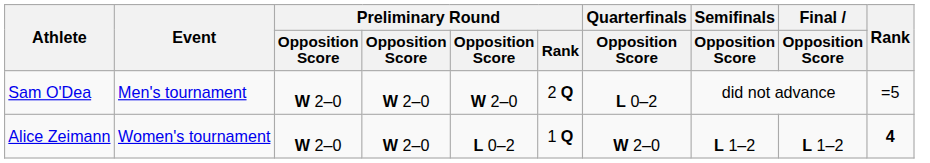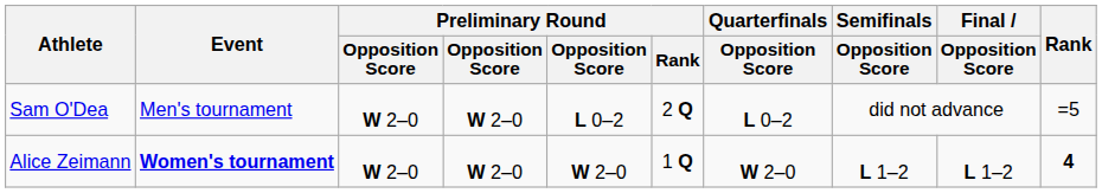Sam O'Dea | column 5: W 2–0 -> L 0–2
Alice Zeimann | Event: normal -> bold
Alice Zeimann | column 5: L 0–2 -> W 2–0
